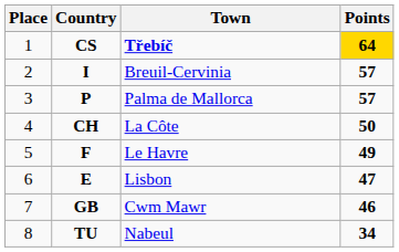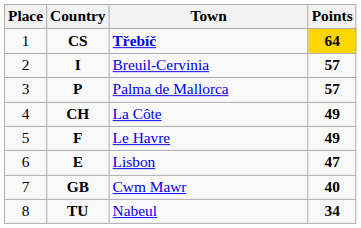CH | Points: 50 -> 49
GB | Points: 46 -> 40
